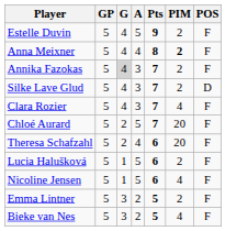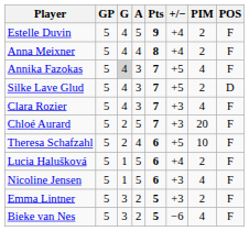+ column: +/− | +4 | +4 | +5 | +5 | +3 | +3 | +5 | +4 | +3 | +3 | −6
Anna Meixner | PIM: bold -> normal
Annika Fazokas | PIM: 2 -> 4
Theresa Schafzahl | PIM: 20 -> 10
